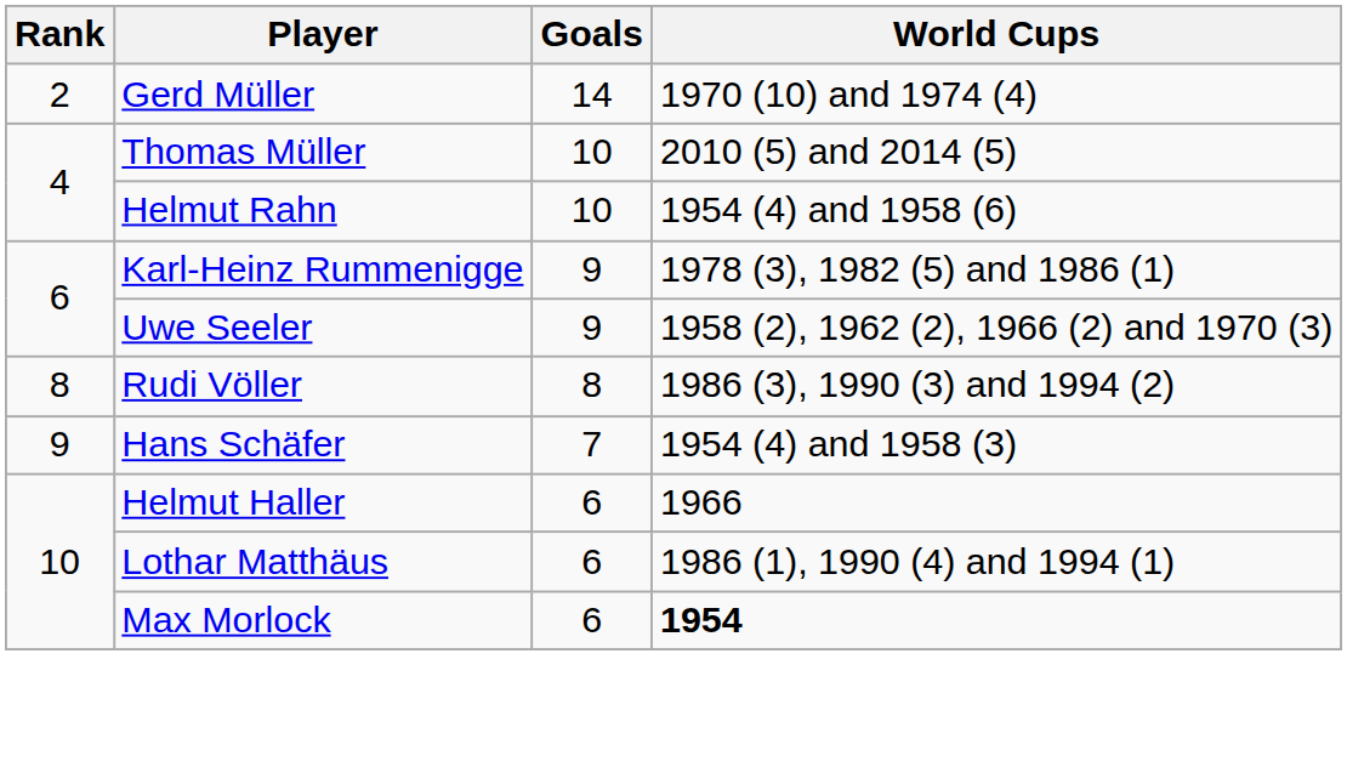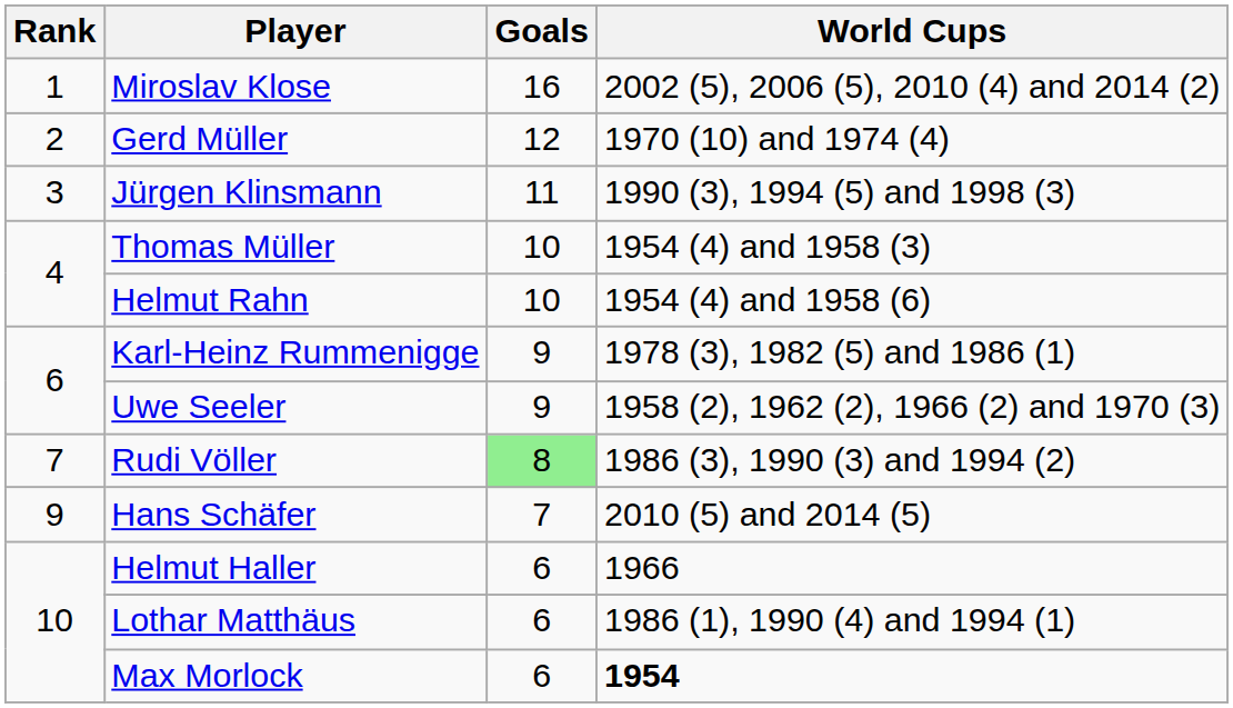+ row: 1 | Miroslav Klose | 16 | 2002 (5), 2006 (5), 2010 (4) and 2014 (2)
Gerd Müller | Goals: 14 -> 12
+ row: 3 | Jürgen Klinsmann | 11 | 1990 (3), 1994 (5) and 1998 (3)
Thomas Müller | World Cups: 2010 (5) and 2014 (5) -> 1954 (4) and 1958 (3)
Rudi Völler | Rank: 8 -> 7
Rudi Völler | Goals: no background -> lightgreen background
Hans Schäfer | World Cups: 1954 (4) and 1958 (3) -> 2010 (5) and 2014 (5)
